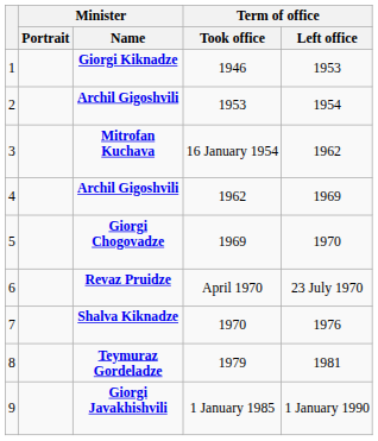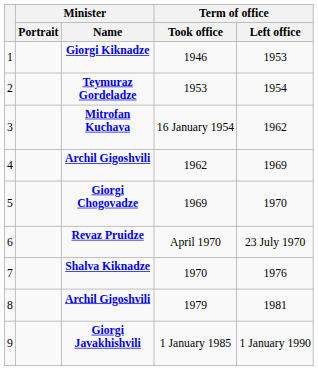2 | Minister / Name: Archil Gigoshvili -> Teymuraz Gordeladze
8 | Minister / Name: Teymuraz Gordeladze -> Archil Gigoshvili
